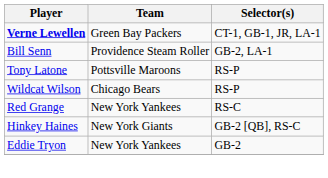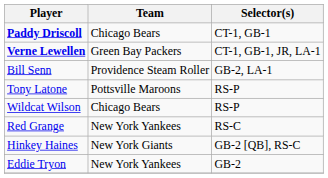+ row: Paddy Driscoll | Chicago Bears | CT-1, GB-1
